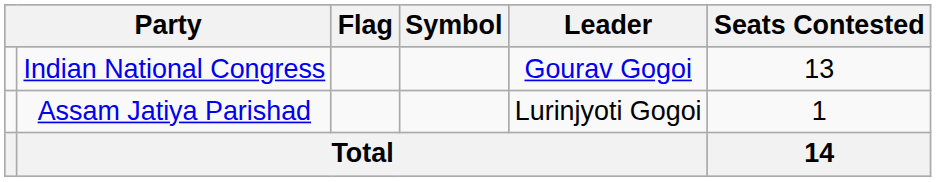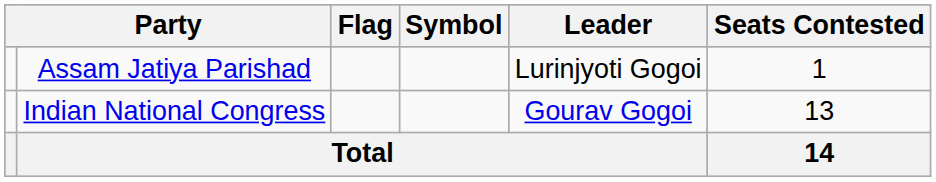rows swapped: Indian National Congress <-> Assam Jatiya Parishad
